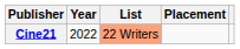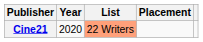Cine21 | Year: 2022 -> 2020
